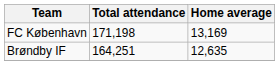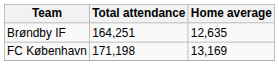rows swapped: FC København <-> Brøndby IF
